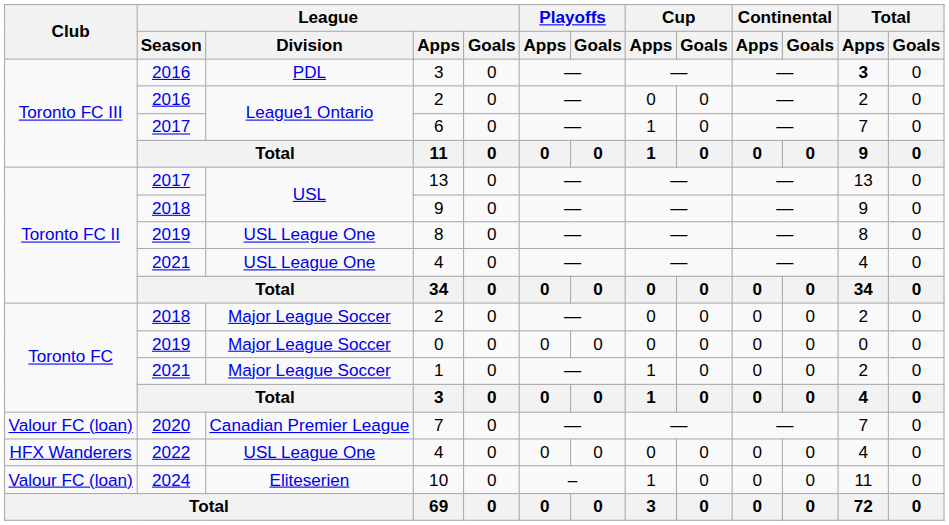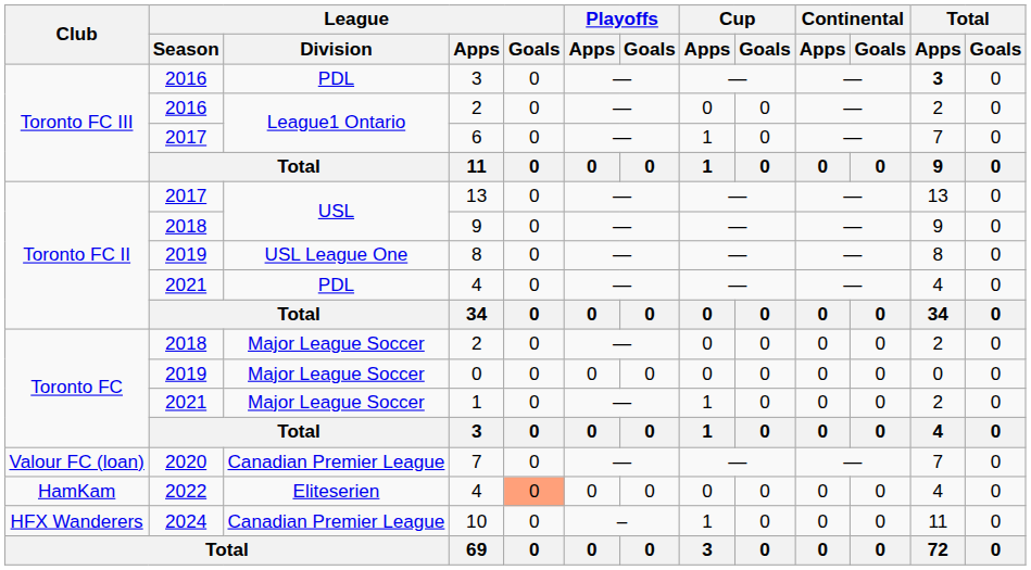2021 / 4 | League / Division: USL League One -> PDL
2022 / 4 | Club: HFX Wanderers -> HamKam
2022 / 4 | League / Division: USL League One -> Eliteserien
2022 / 4 | League / Goals: no background -> lightsalmon background
10 | Club: Valour FC (loan) -> HFX Wanderers
10 | League / Division: Eliteserien -> Canadian Premier League
